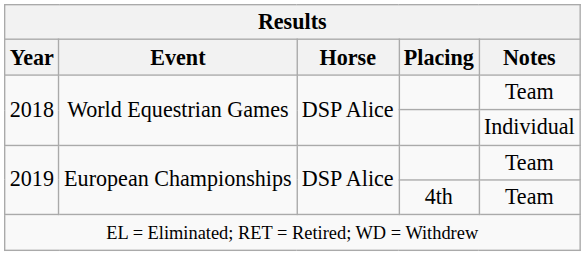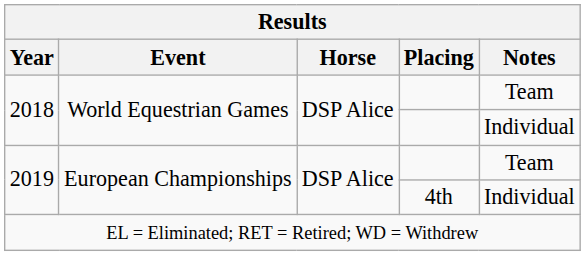2019 / 4th | Notes: Team -> Individual
